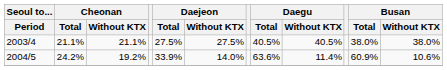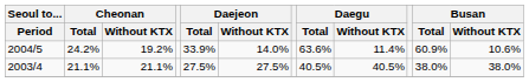rows swapped: 2003/4 <-> 2004/5
